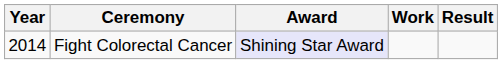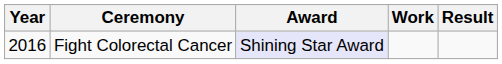Fight Colorectal Cancer | Year: 2014 -> 2016
